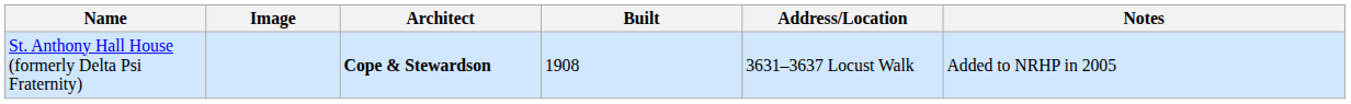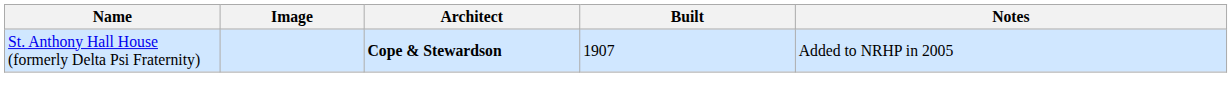- column: Address/Location | 3631–3637 Locust Walk
St. Anthony Hall House (formerly Delta Psi Fraternity) | Built: 1908 -> 1907
